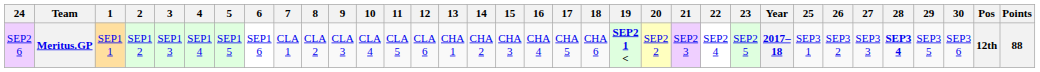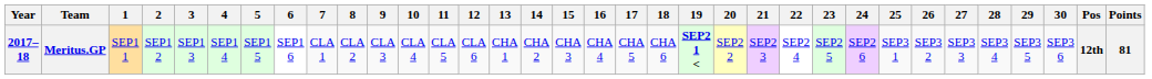columns swapped: Year <-> 24
Meritus.GP | 28: bold -> normal
Meritus.GP | Points: 88 -> 81
